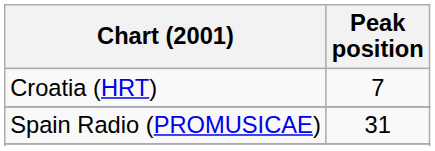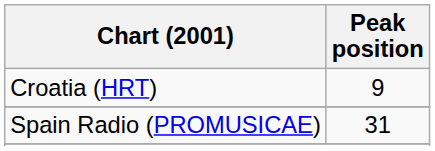Croatia (HRT) | Peak position: 7 -> 9
